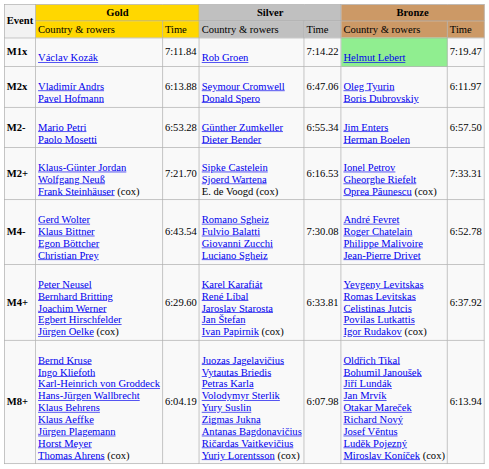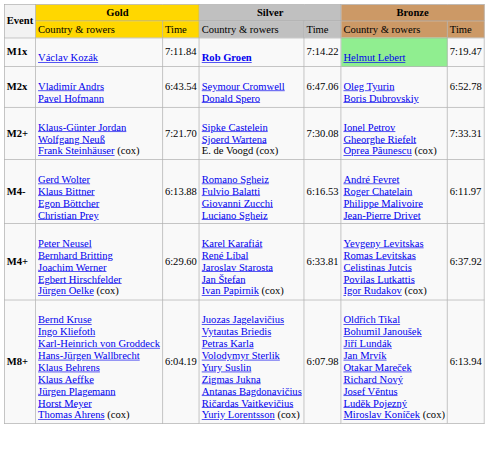Václav Kozák | column 4: normal -> bold
Vladimír Andrs Pavel Hofmann | column 3: 6:13.88 -> 6:43.54
Vladimír Andrs Pavel Hofmann | column 7: 6:11.97 -> 6:52.78
- row: M2- | Mario Petri Paolo Mosetti | 6:53.28 | Günther Zumkeller Dieter Bender | 6:55.34 | Jim Enters Herman Boelen | 6:57.50
Klaus-Günter Jordan Wolfgang Neuß Frank Steinhäuser (cox) | column 5: 6:16.53 -> 7:30.08
Gerd Wolter Klaus Bittner Egon Böttcher Christian Prey | column 3: 6:43.54 -> 6:13.88
Gerd Wolter Klaus Bittner Egon Böttcher Christian Prey | column 5: 7:30.08 -> 6:16.53
Gerd Wolter Klaus Bittner Egon Böttcher Christian Prey | column 7: 6:52.78 -> 6:11.97
